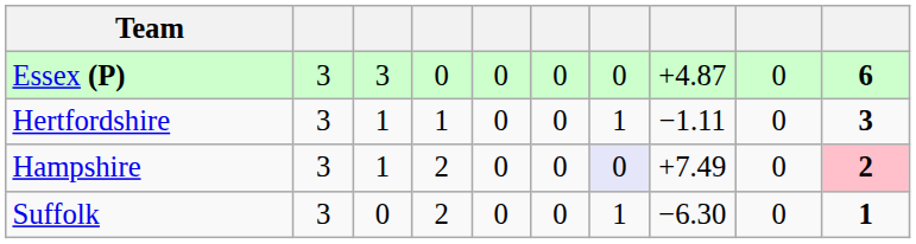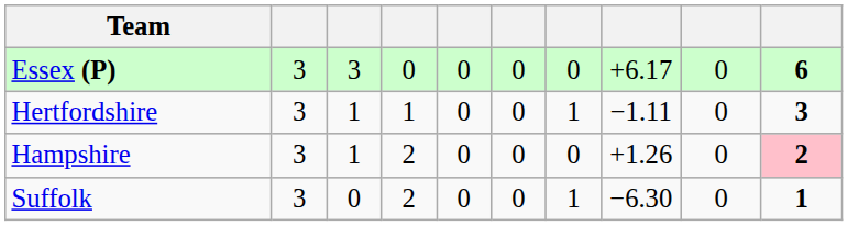Essex (P) | column 8: +4.87 -> +6.17
Hampshire | column 7: lavender background -> no background
Hampshire | column 8: +7.49 -> +1.26
